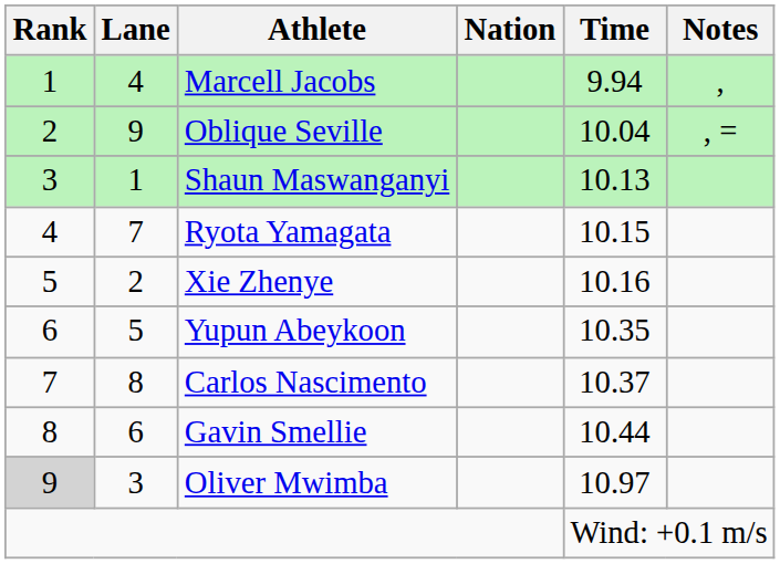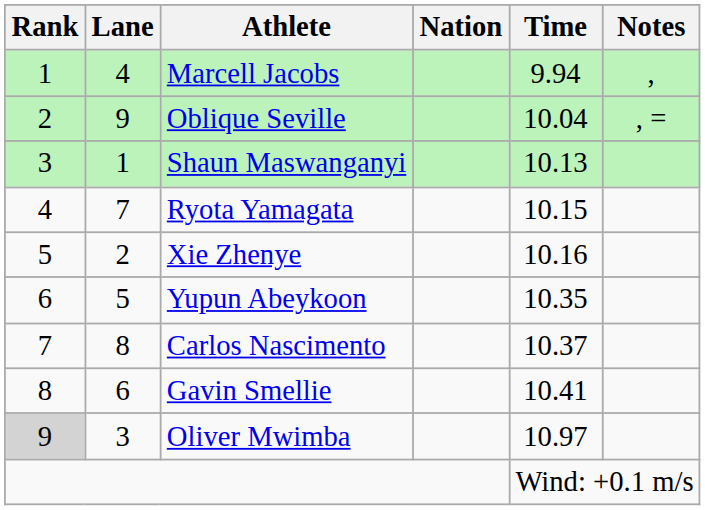Gavin Smellie | Time: 10.44 -> 10.41
